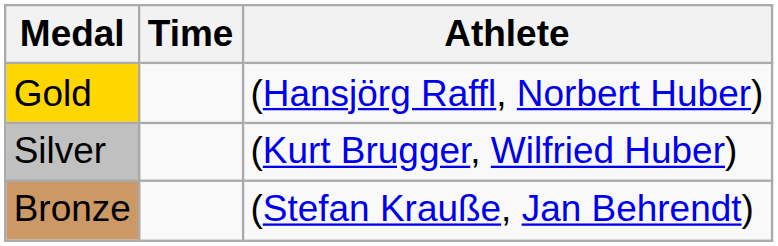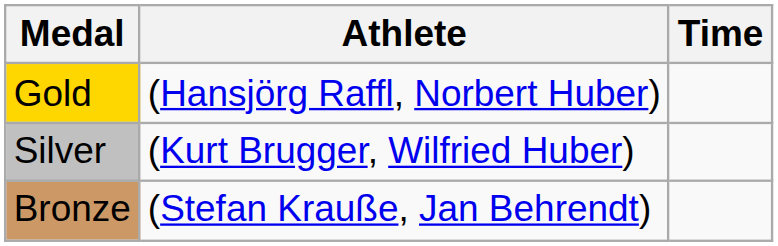columns swapped: Athlete <-> Time
